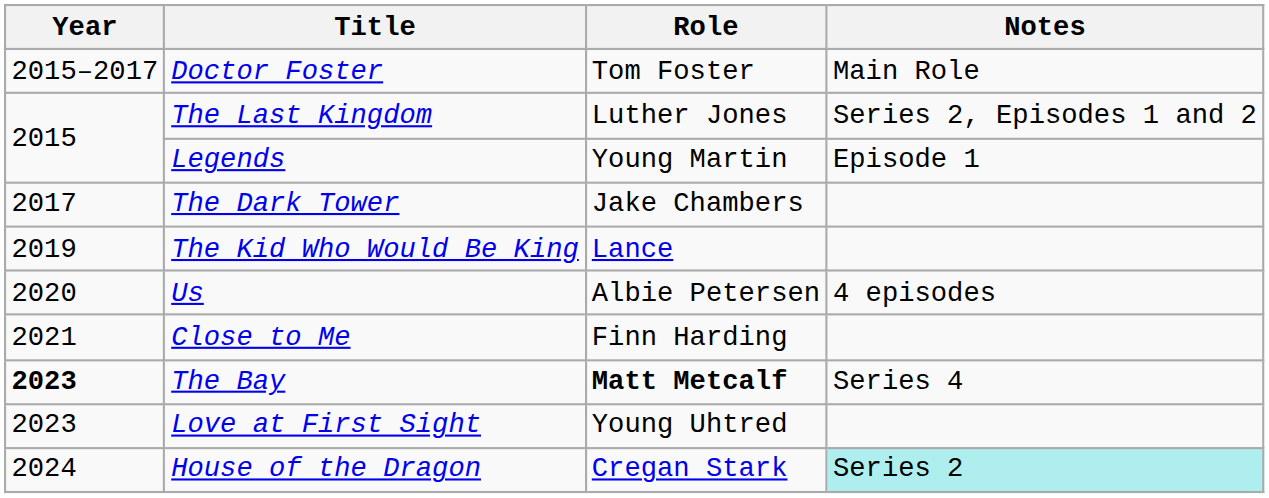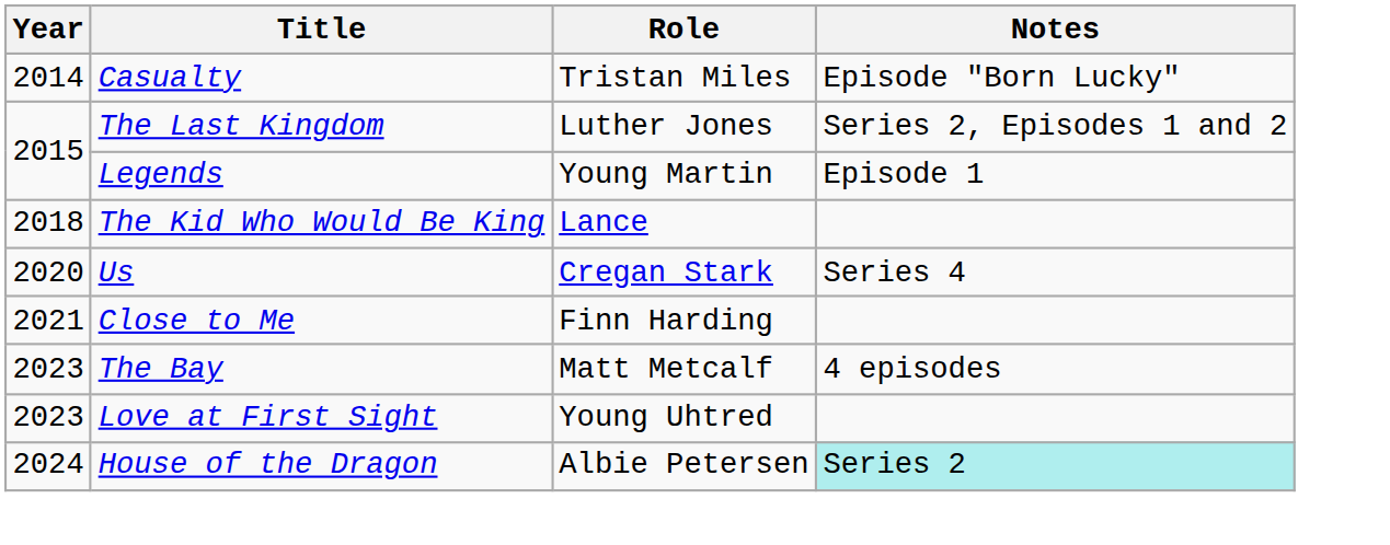+ row: 2014 | Casualty | Tristan Miles | Episode "Born Lucky"
- row: 2015–2017 | Doctor Foster | Tom Foster | Main Role
- row: 2017 | The Dark Tower | Jake Chambers
The Kid Who Would Be King | Year: 2019 -> 2018
Us | Role: Albie Petersen -> Cregan Stark
Us | Notes: 4 episodes -> Series 4
The Bay | Year: bold -> normal
The Bay | Role: bold -> normal
The Bay | Notes: Series 4 -> 4 episodes
House of the Dragon | Role: Cregan Stark -> Albie Petersen
